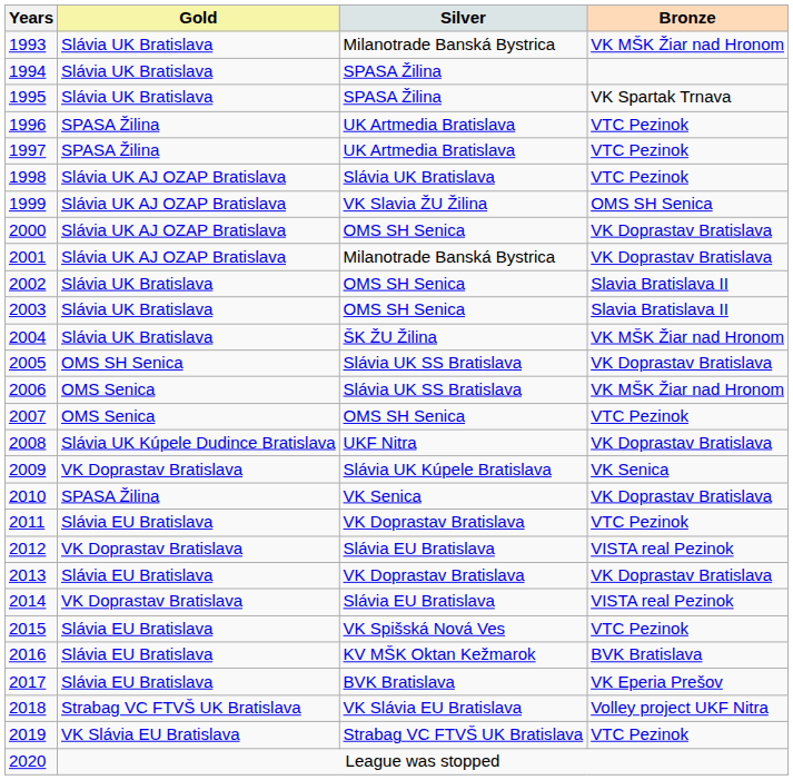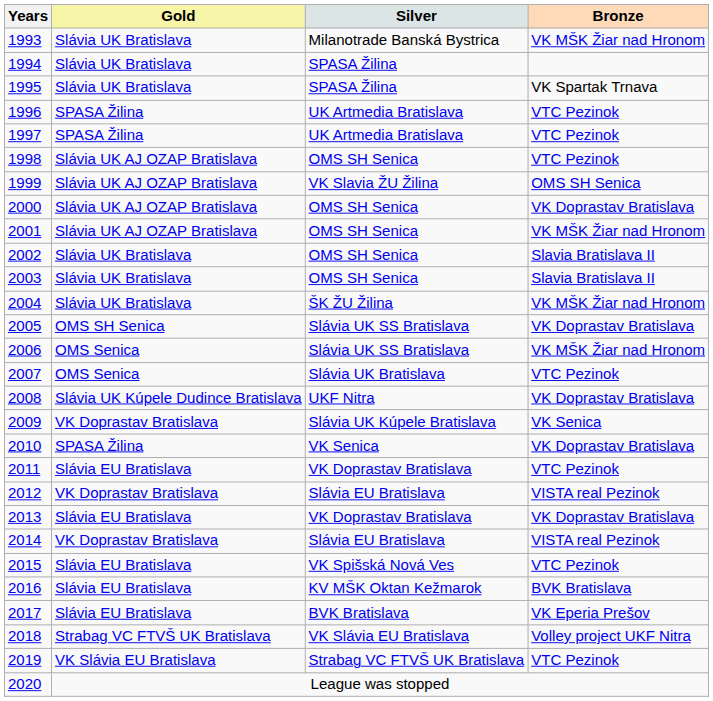1998 | Silver: Slávia UK Bratislava -> OMS SH Senica
2001 | Silver: Milanotrade Banská Bystrica -> OMS SH Senica
2001 | Bronze: VK Doprastav Bratislava -> VK MŠK Žiar nad Hronom
2007 | Silver: OMS SH Senica -> Slávia UK Bratislava
